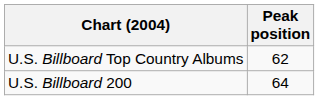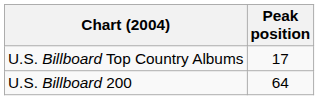U.S. Billboard Top Country Albums | Peak position: 62 -> 17
